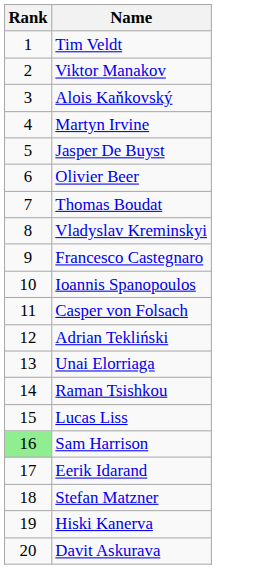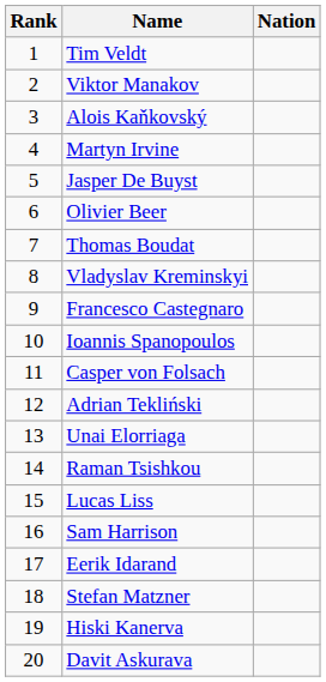+ column: Nation
Sam Harrison | Rank: lightgreen background -> no background
